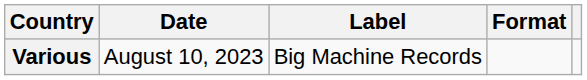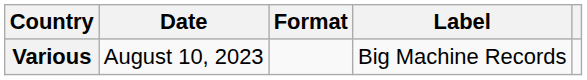columns swapped: Format <-> Label
